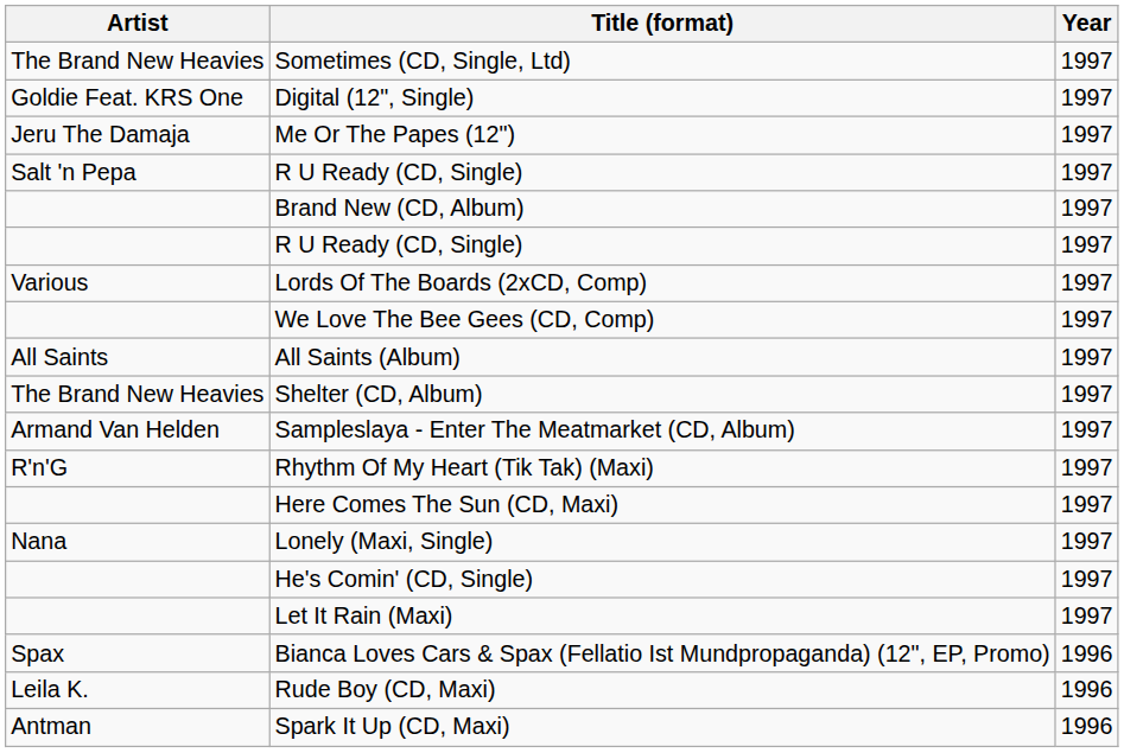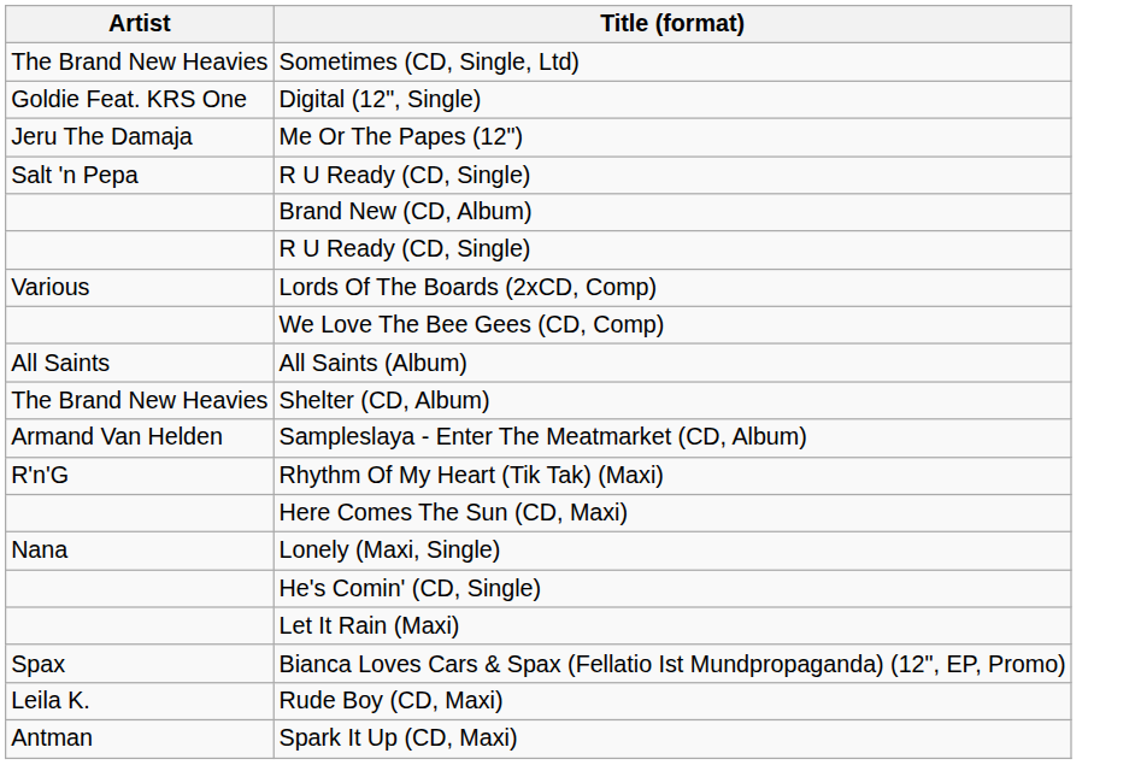- column: Year | 1997 | 1997 | 1997 | 1997 | 1997 | 1997 | 1997 | 1997 | 1997 | 1997 | 1997 | 1997 | 1997 | 1997 | 1997 | 1997 | 1996 | 1996 | 1996
